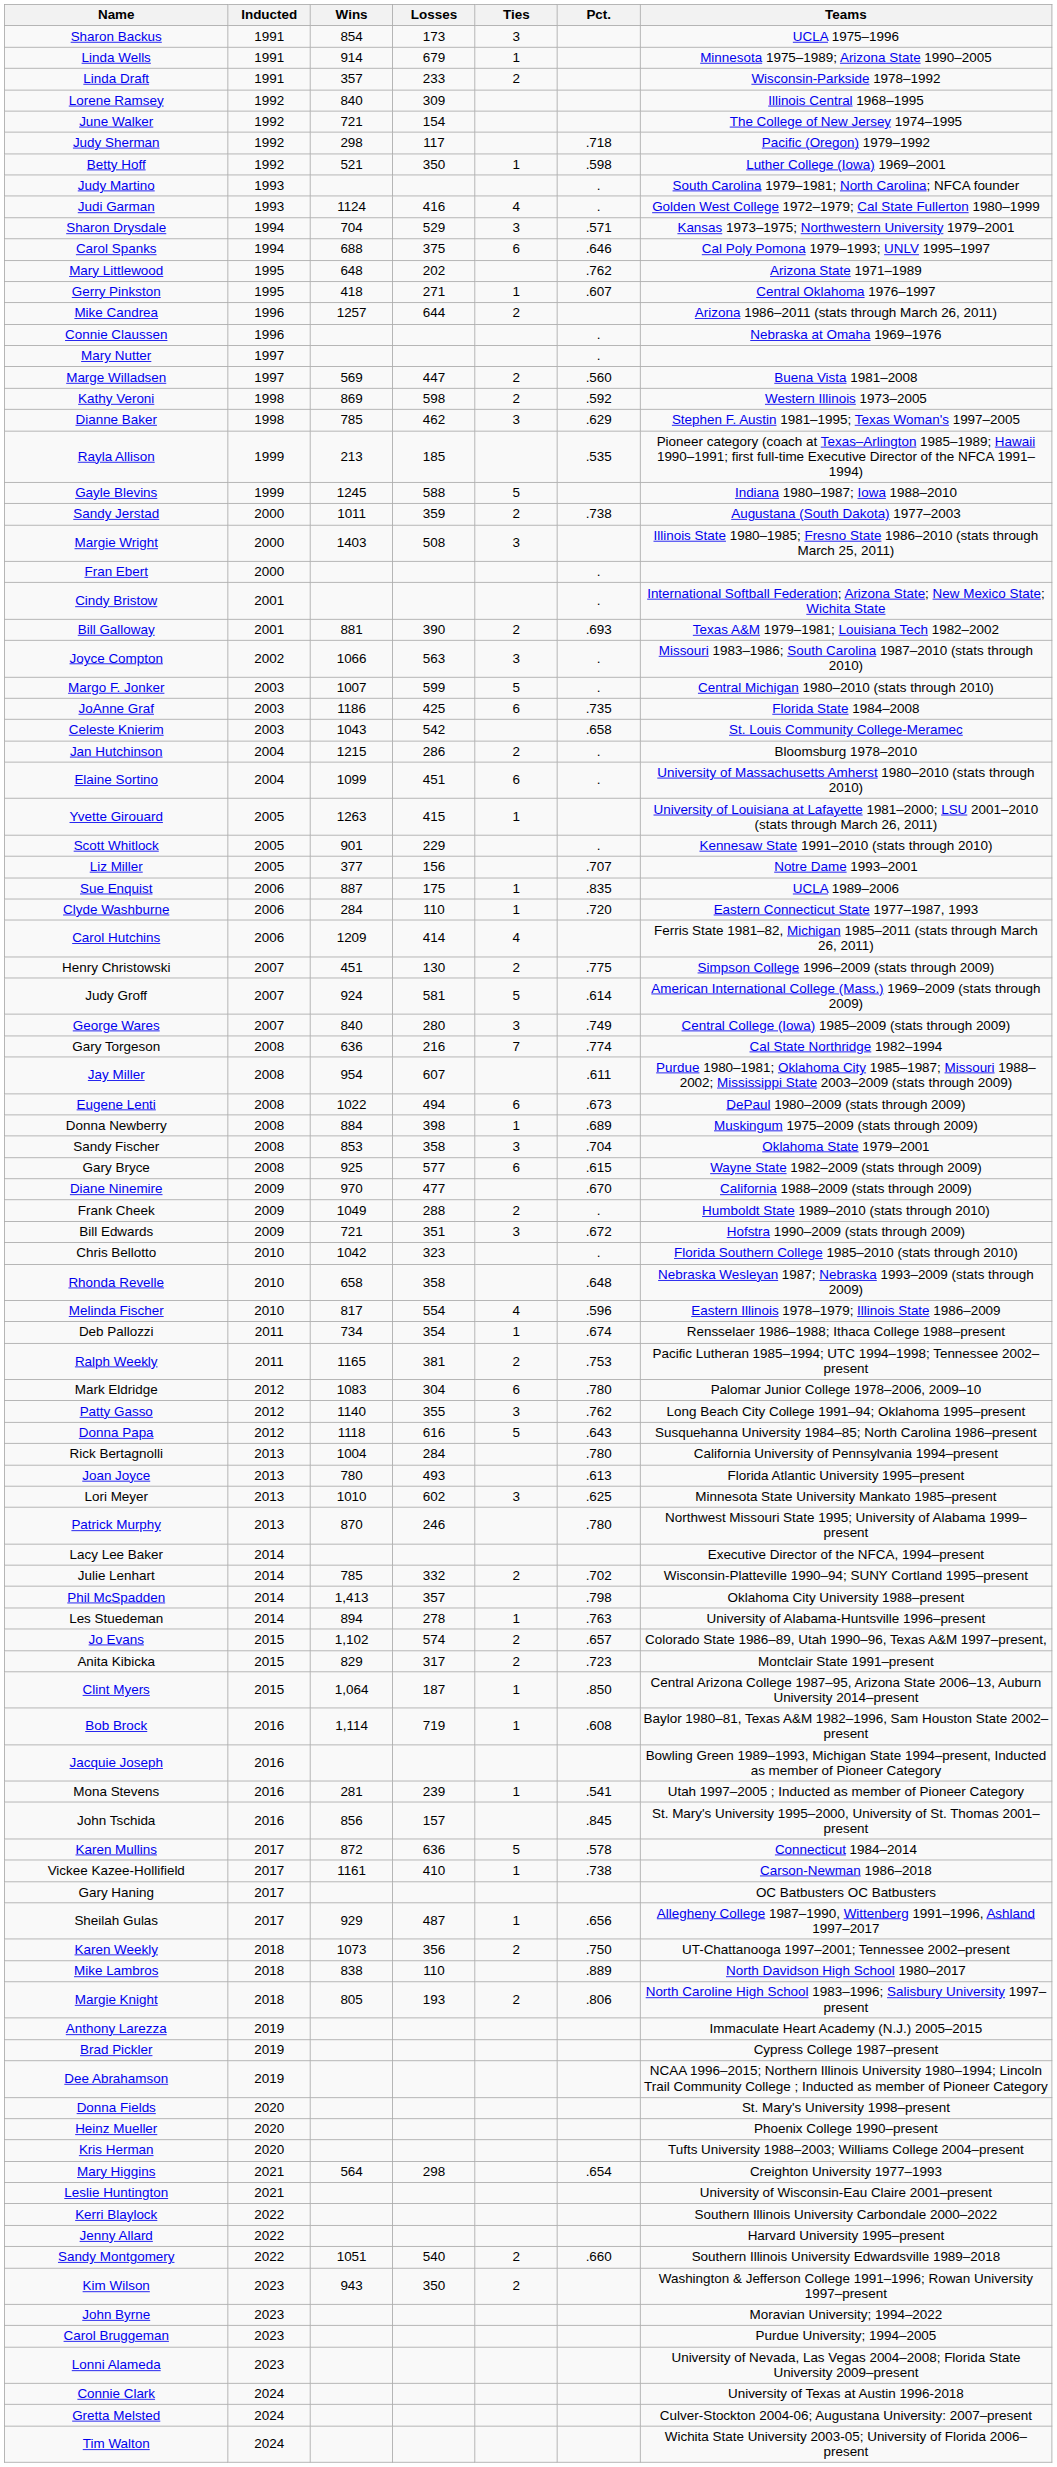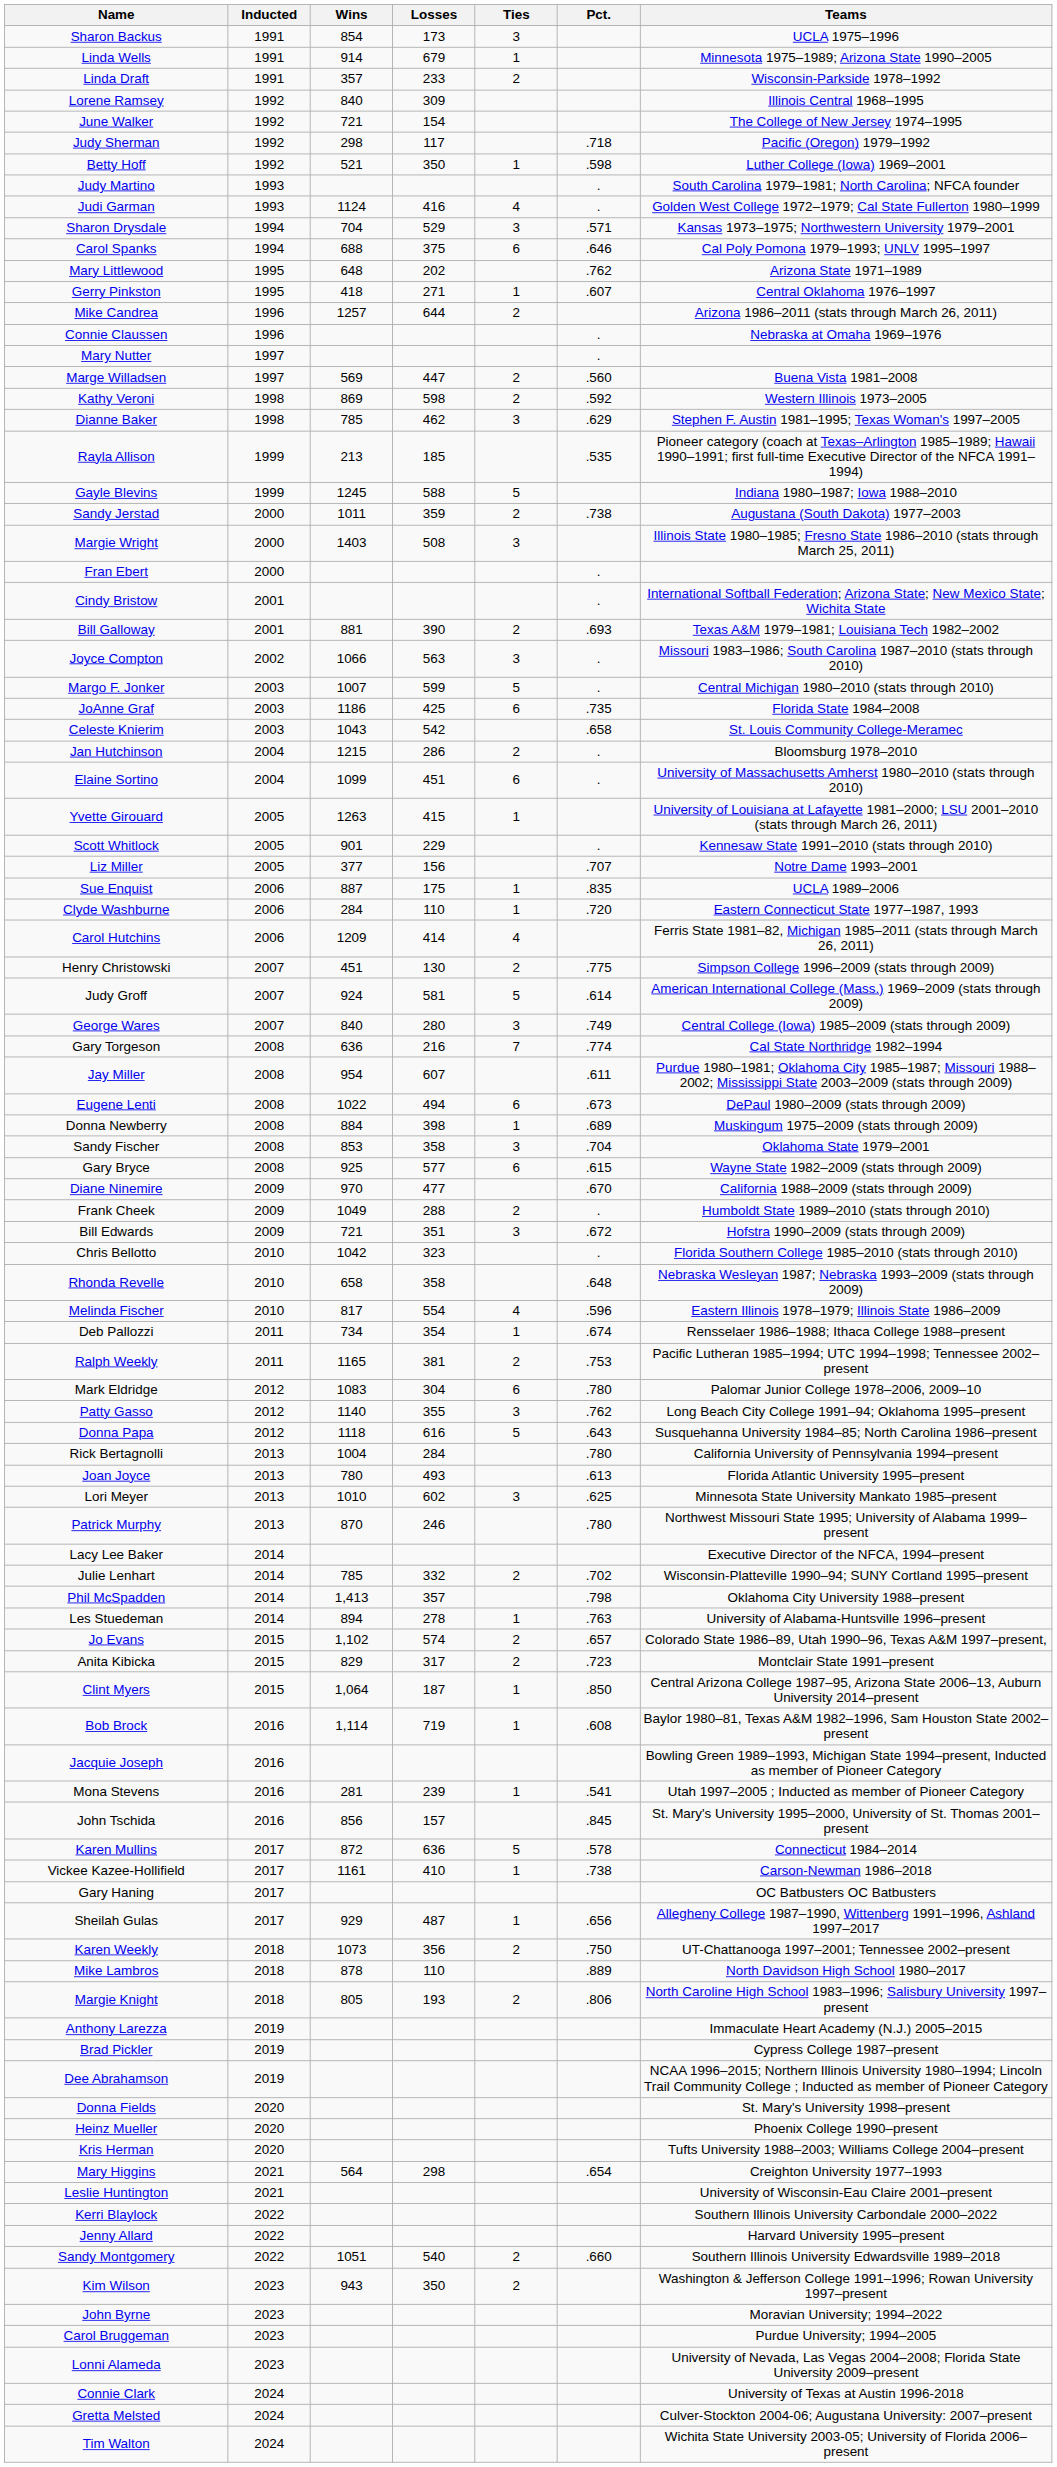Mike Lambros | Wins: 838 -> 878
